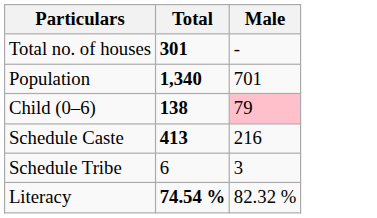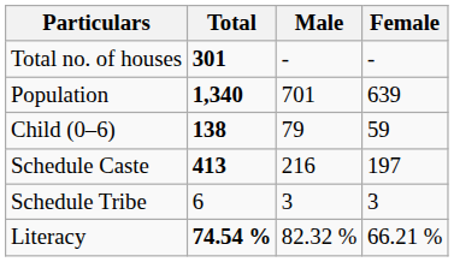+ column: Female | - | 639 | 59 | 197 | 3 | 66.21 %
Child (0–6) | Male: pink background -> no background
